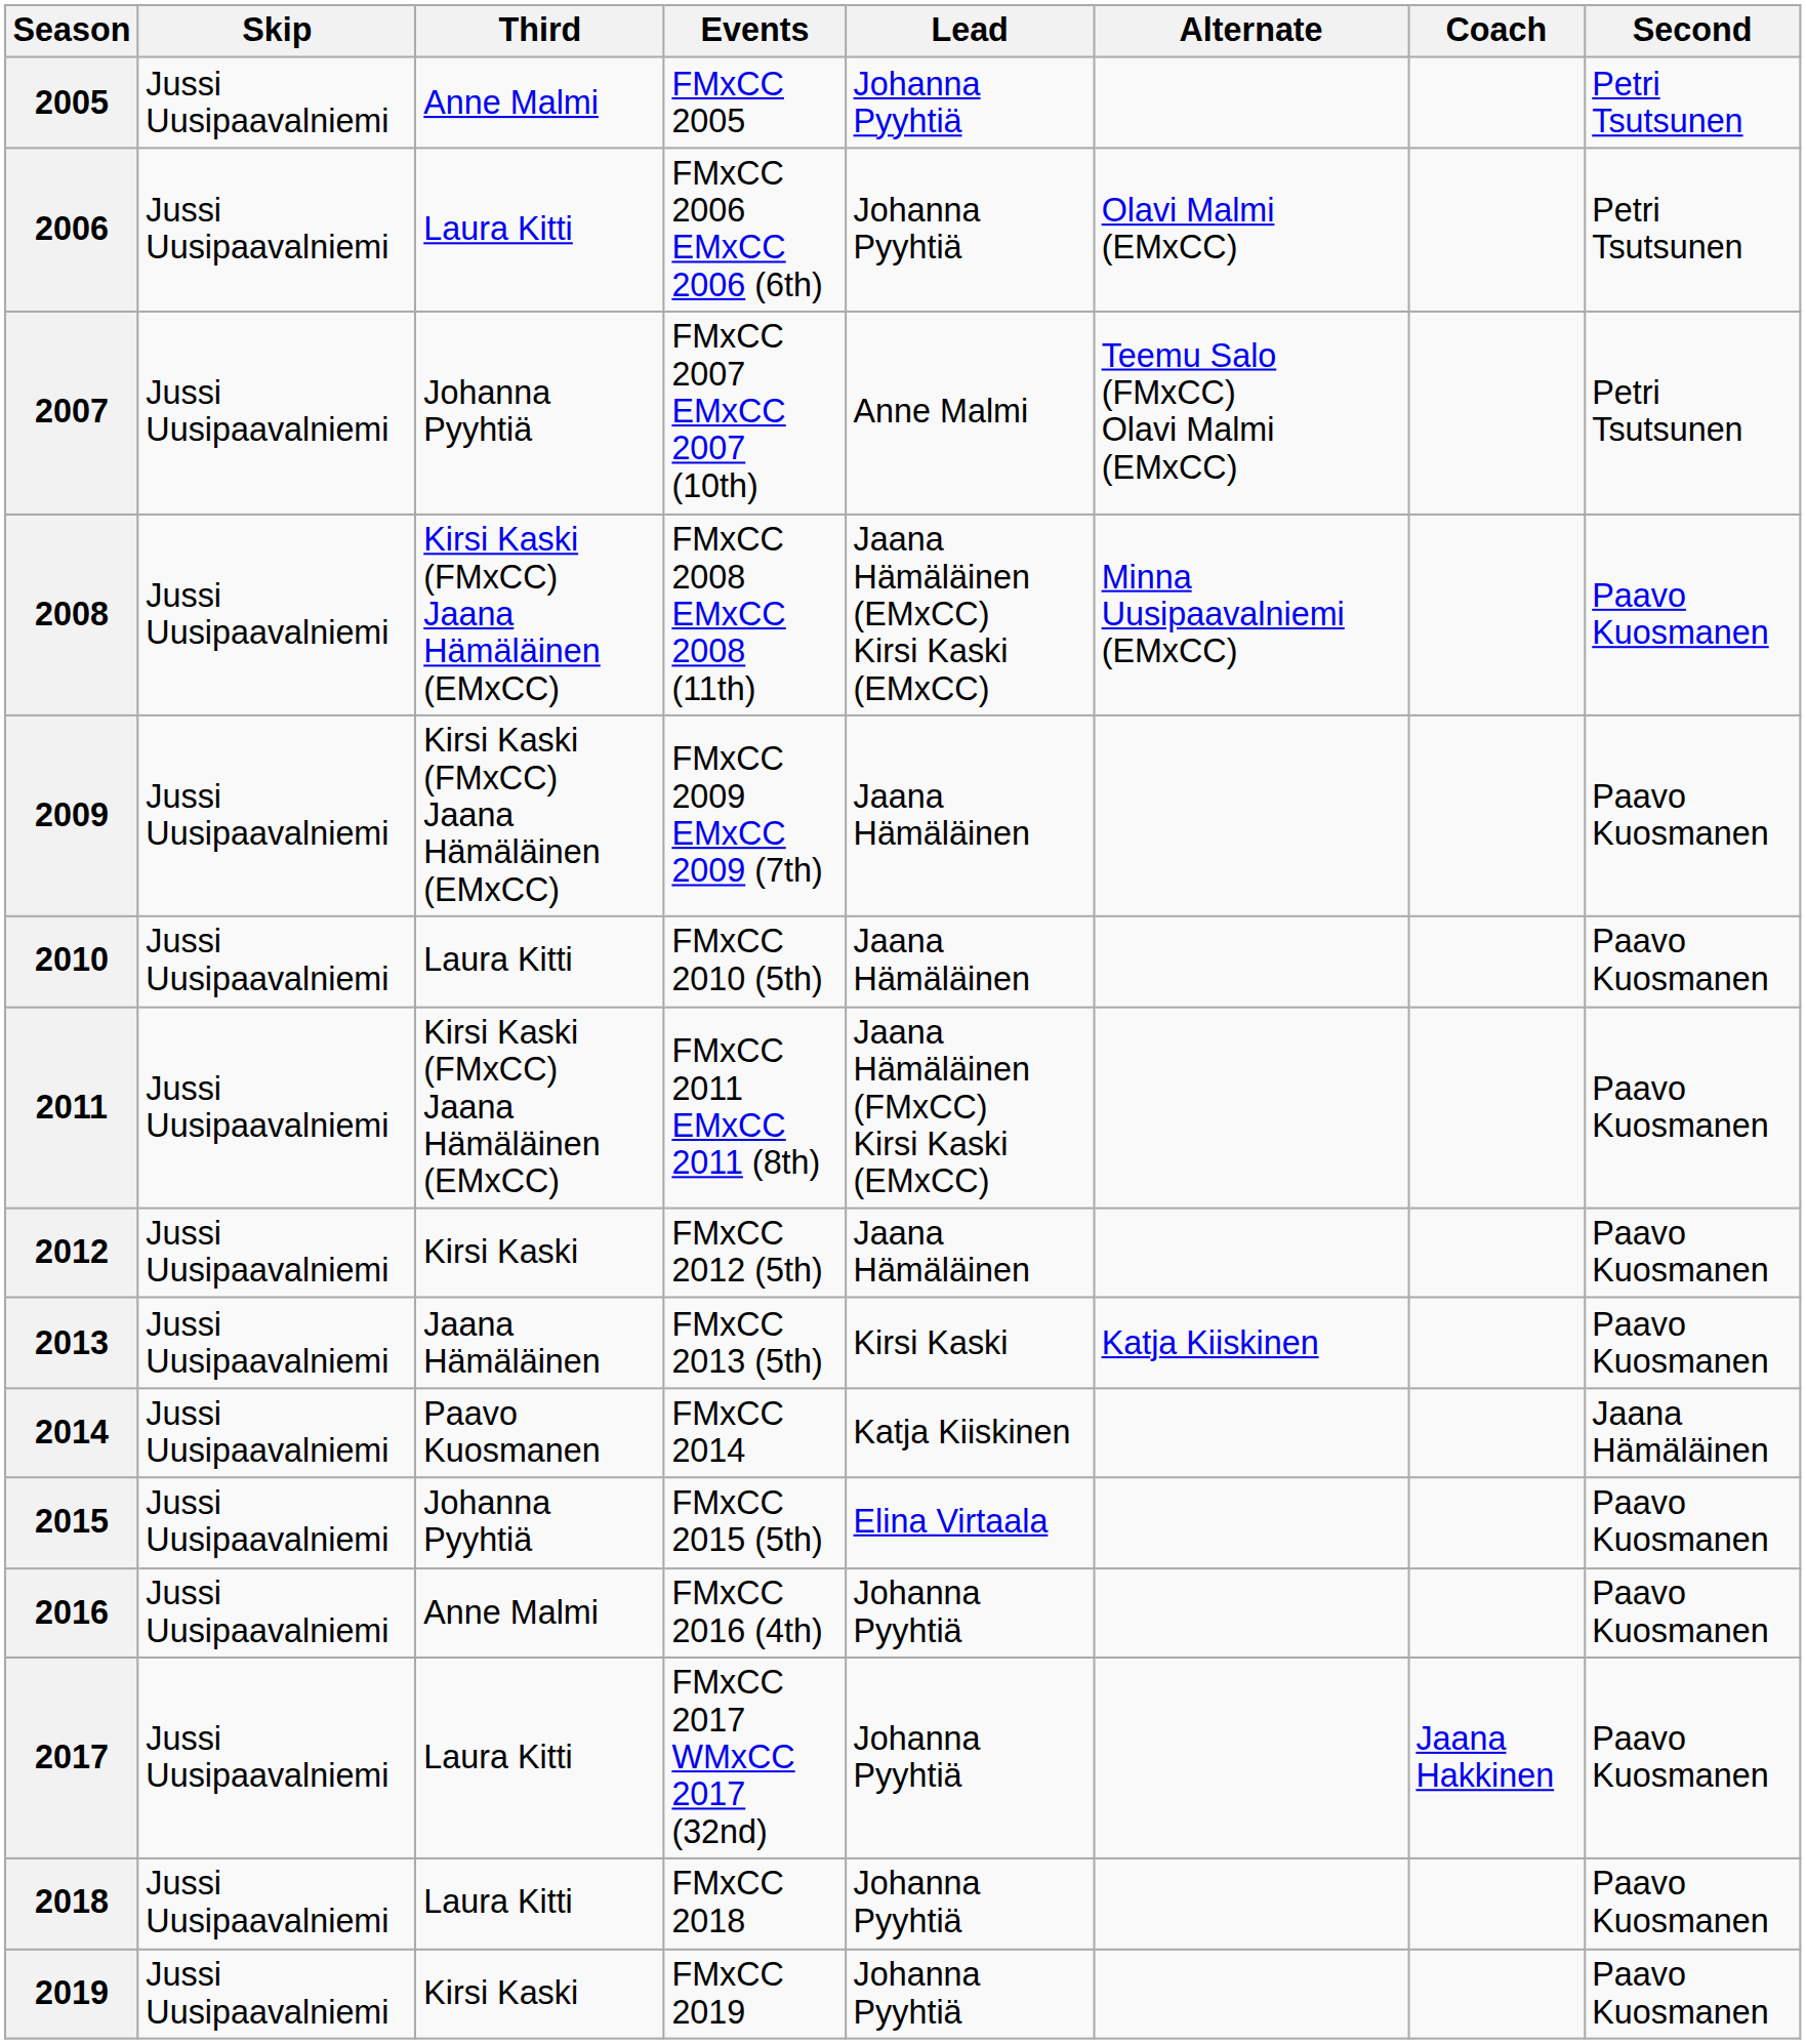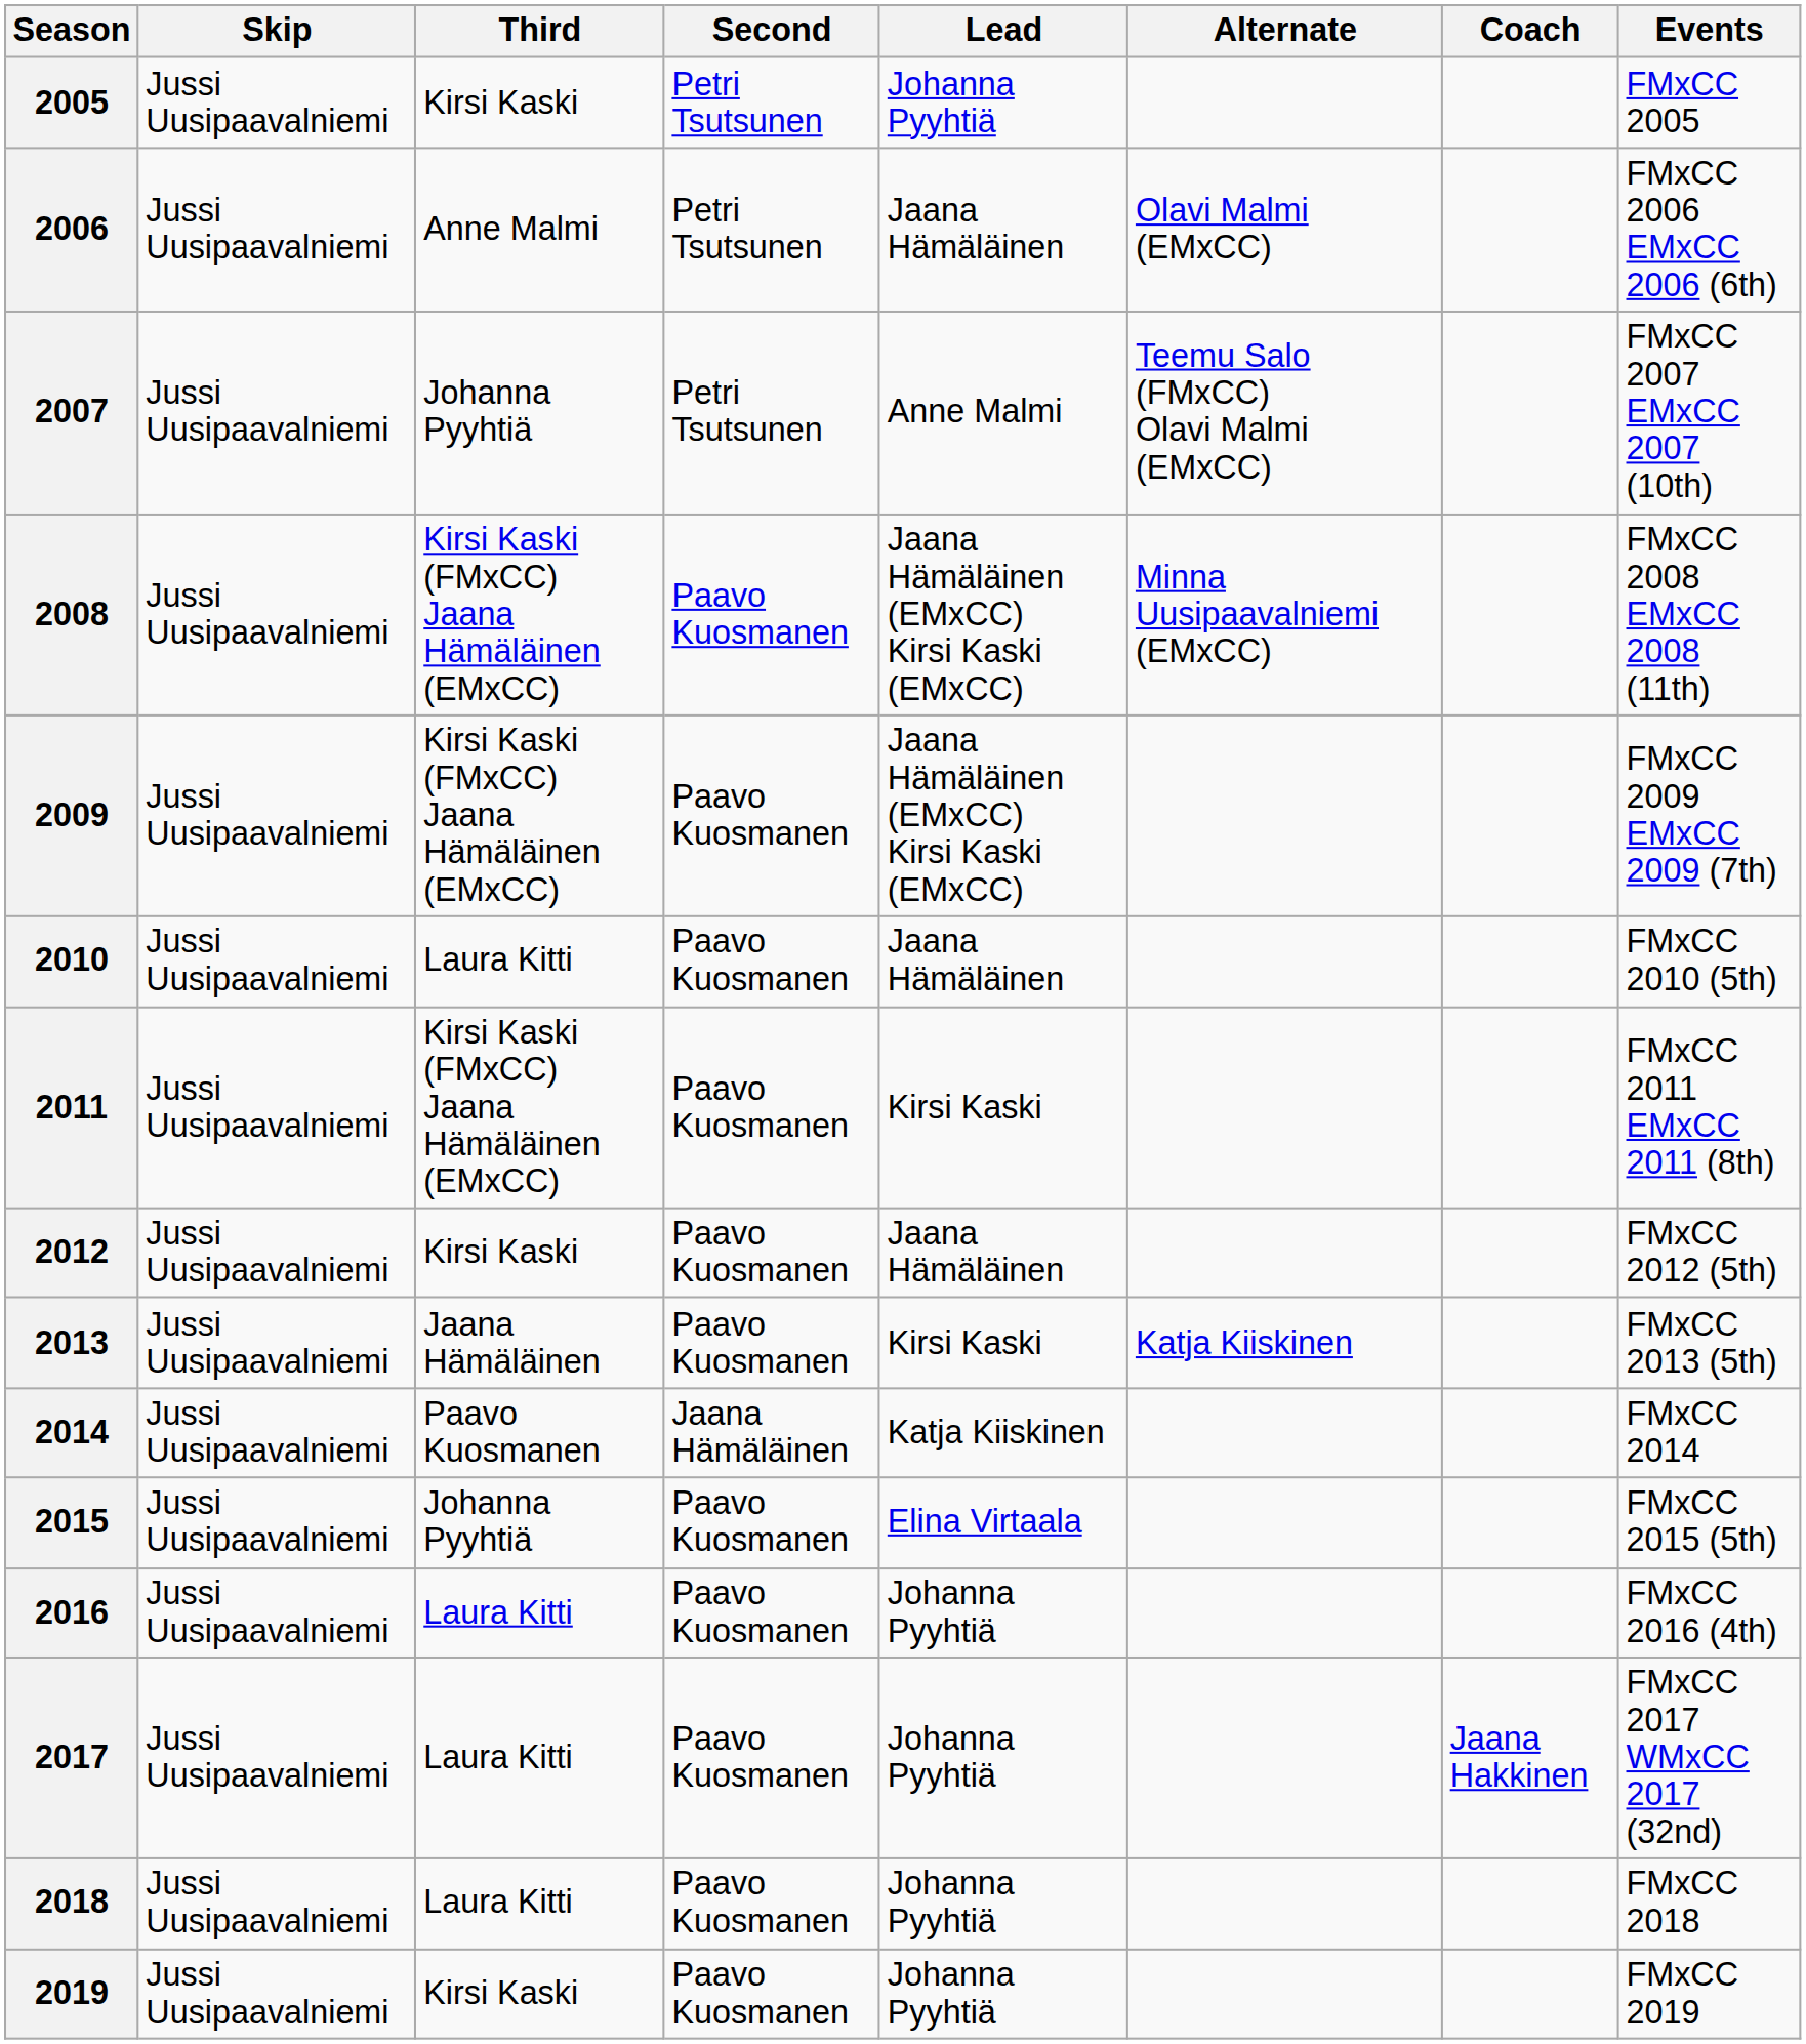columns swapped: Second <-> Events
2005 | Third: Anne Malmi -> Kirsi Kaski
2006 | Third: Laura Kitti -> Anne Malmi
2006 | Lead: Johanna Pyyhtiä -> Jaana Hämäläinen
2009 | Lead: Jaana Hämäläinen -> Jaana Hämäläinen (EMxCC) Kirsi Kaski (EMxCC)
2011 | Lead: Jaana Hämäläinen (FMxCC) Kirsi Kaski (EMxCC) -> Kirsi Kaski
2016 | Third: Anne Malmi -> Laura Kitti
